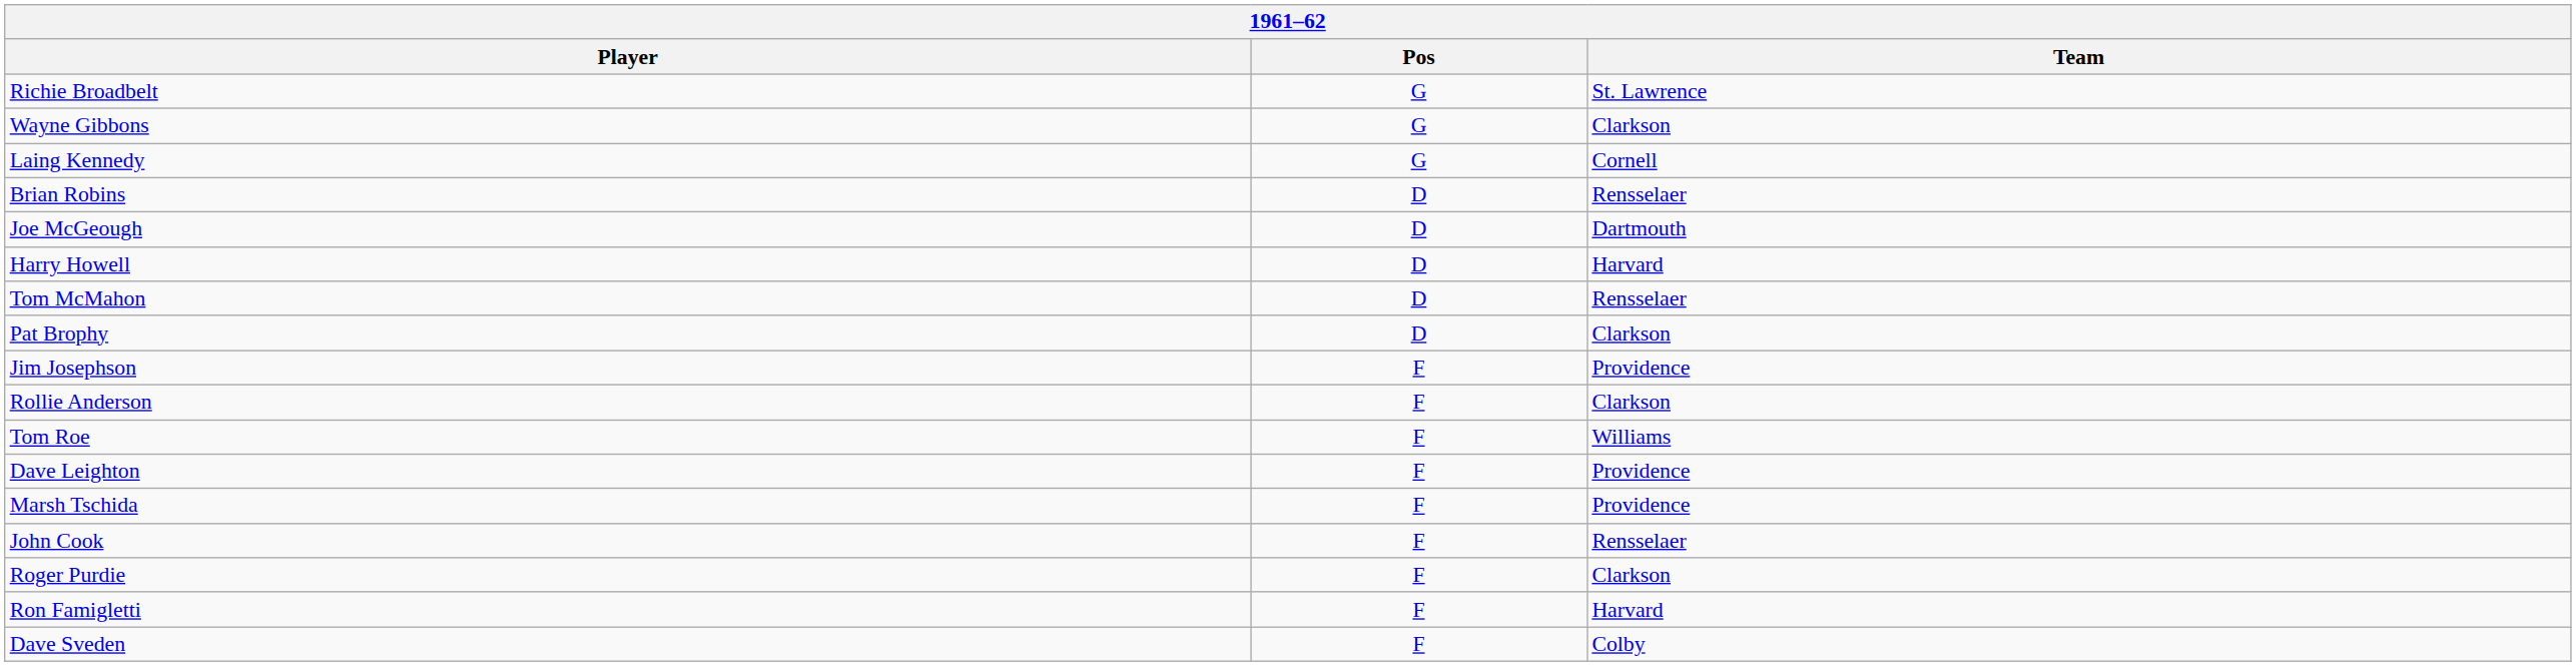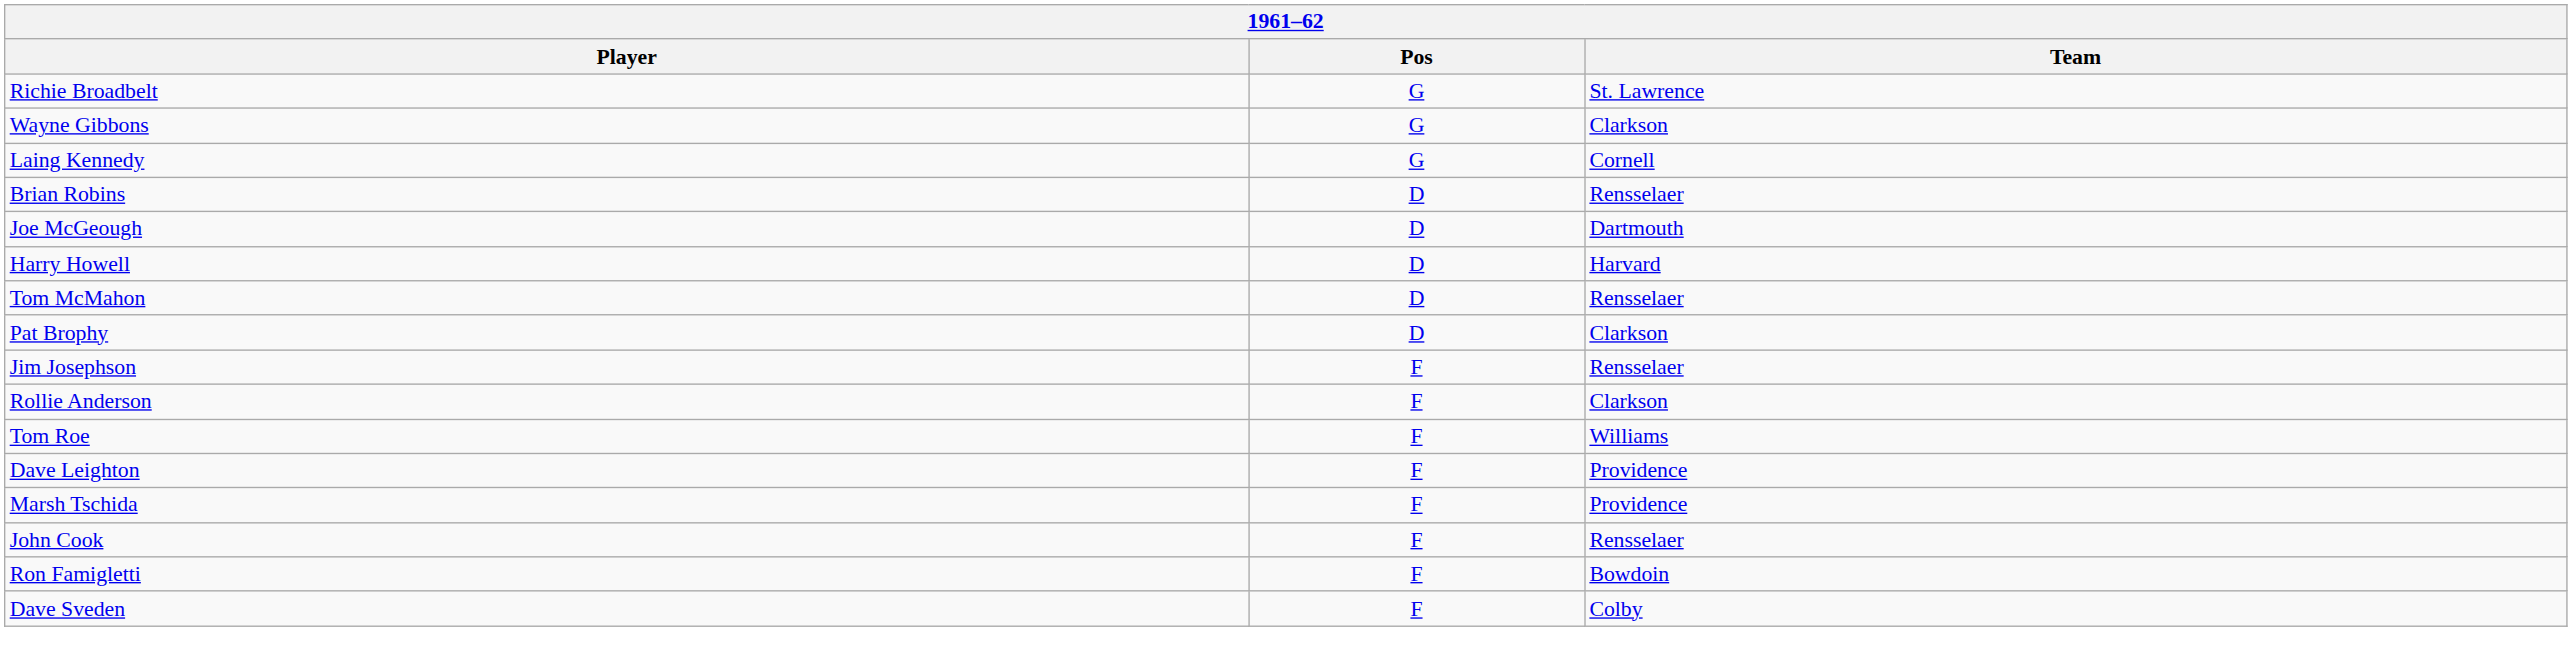Jim Josephson | Team: Providence -> Rensselaer
- row: Roger Purdie | F | Clarkson
Ron Famigletti | Team: Harvard -> Bowdoin
